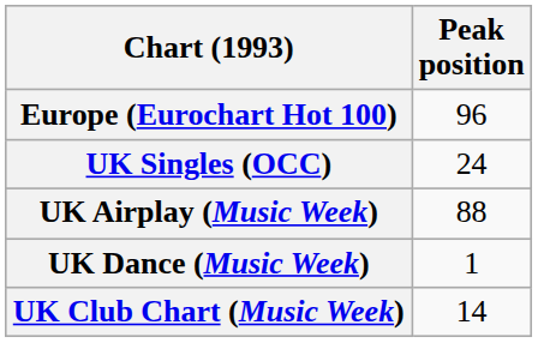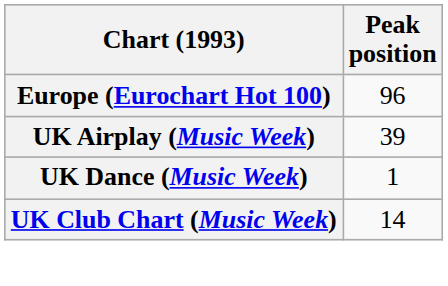- row: UK Singles (OCC) | 24
UK Airplay (Music Week) | Peak position: 88 -> 39
